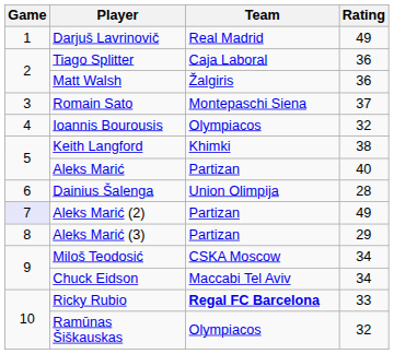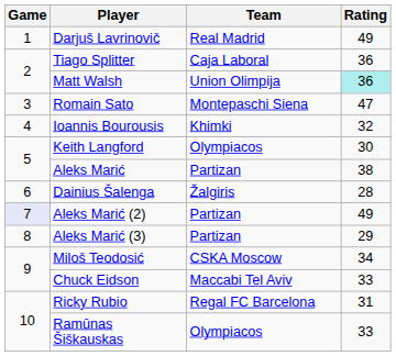Matt Walsh | Team: Žalgiris -> Union Olimpija
Matt Walsh | Rating: no background -> paleturquoise background
Romain Sato | Rating: 37 -> 47
Ioannis Bourousis | Team: Olympiacos -> Khimki
Keith Langford | Team: Khimki -> Olympiacos
Keith Langford | Rating: 38 -> 30
Aleks Marić | Rating: 40 -> 38
Dainius Šalenga | Team: Union Olimpija -> Žalgiris
Chuck Eidson | Rating: 34 -> 33
Ricky Rubio | Team: bold -> normal
Ricky Rubio | Rating: 33 -> 31
Ramūnas Šiškauskas | Rating: 32 -> 33
